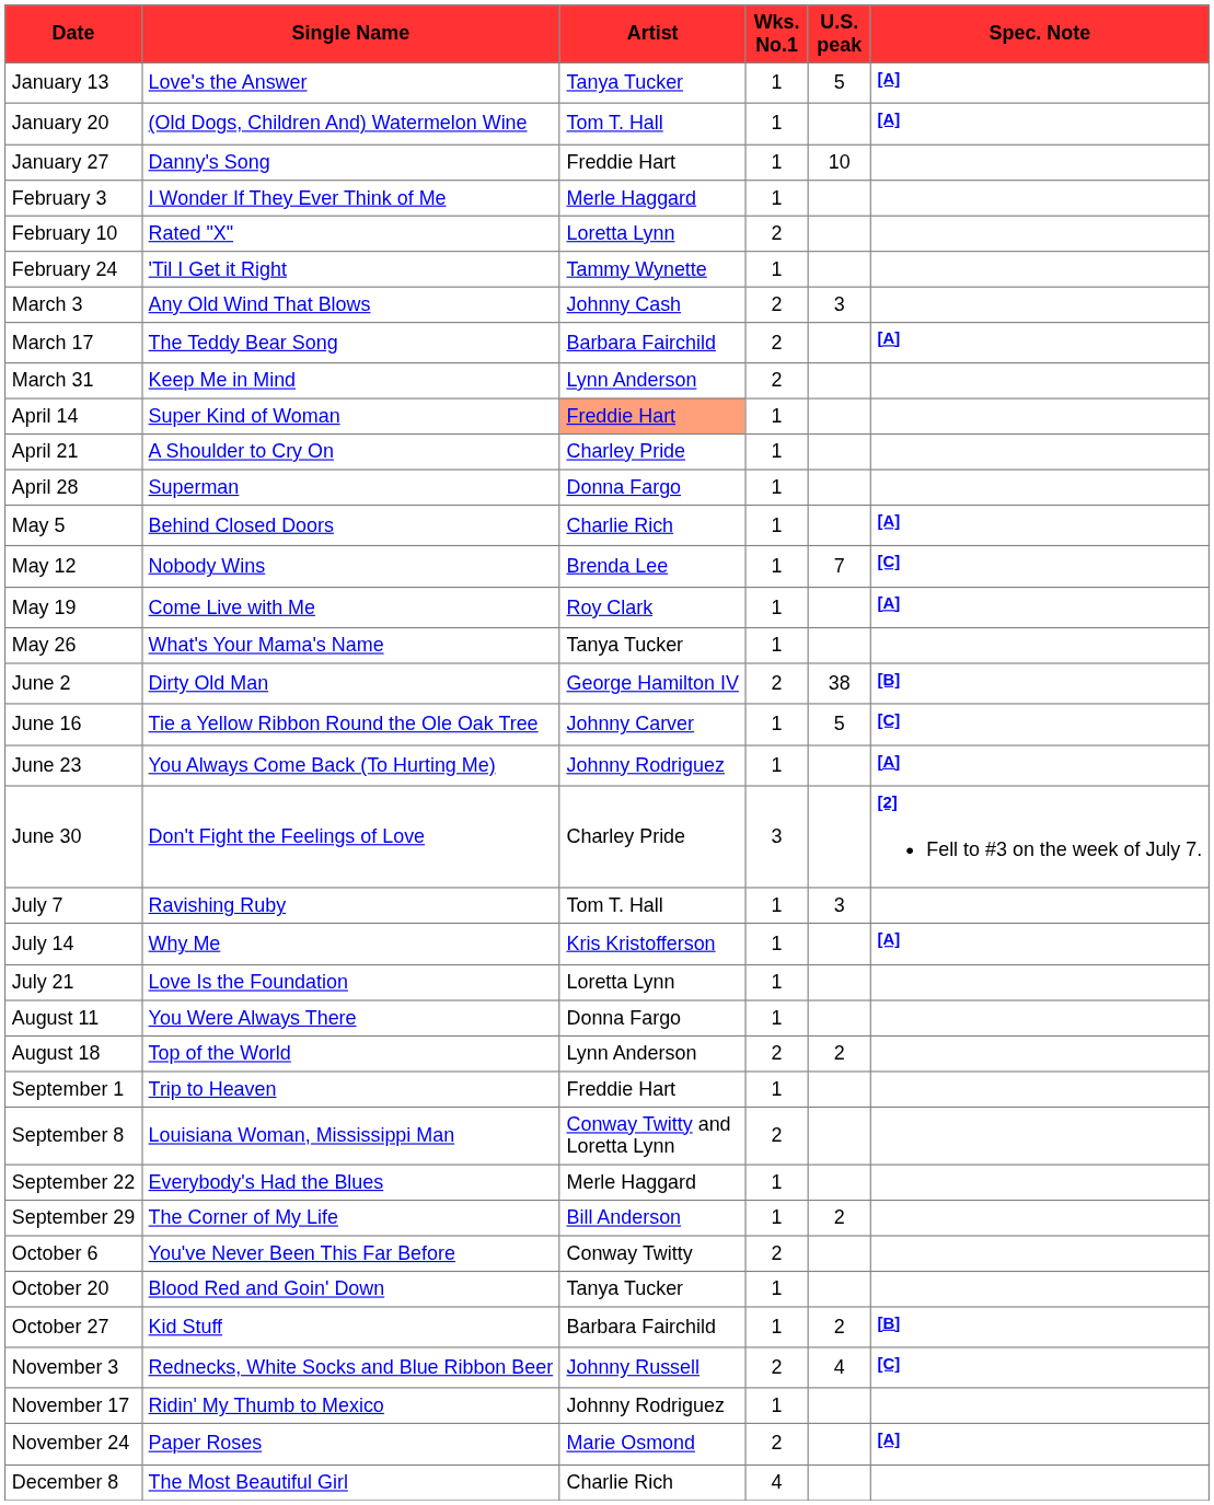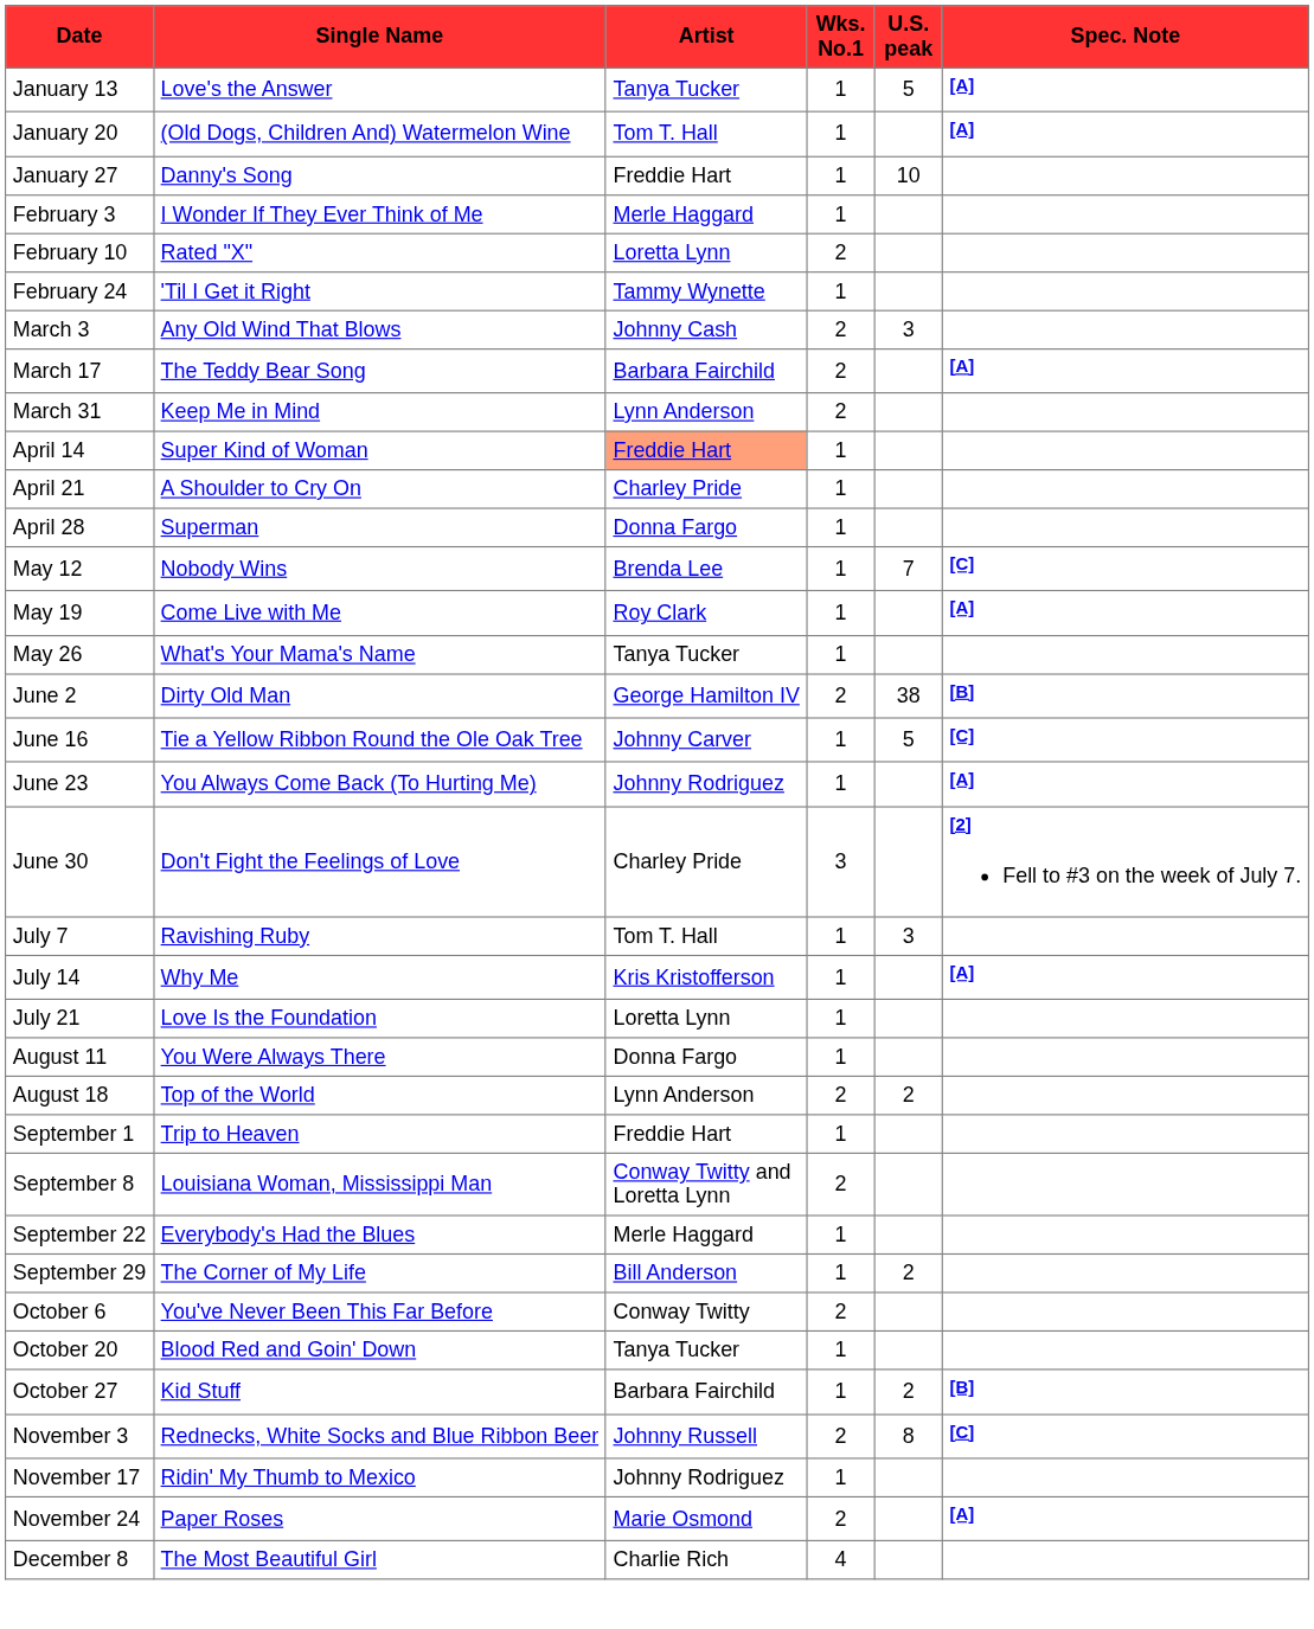- row: May 5 | Behind Closed Doors | Charlie Rich | 1 | [A]
November 3 | U.S. peak: 4 -> 8
